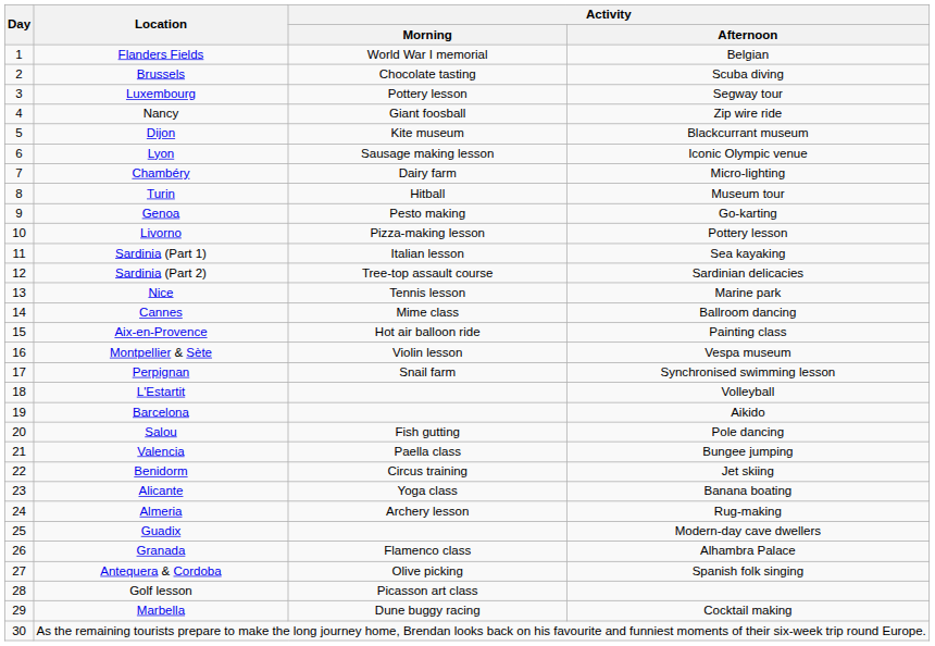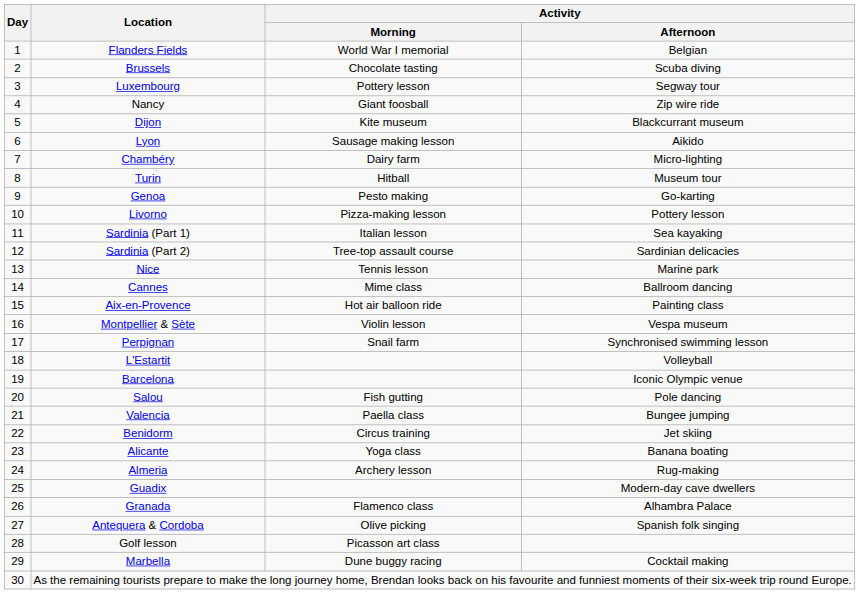Lyon | Activity / Afternoon: Iconic Olympic venue -> Aikido
Barcelona | Activity / Afternoon: Aikido -> Iconic Olympic venue
